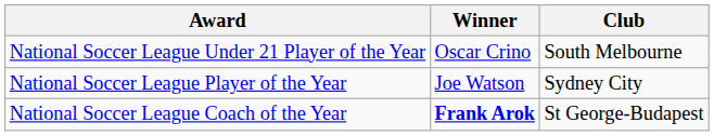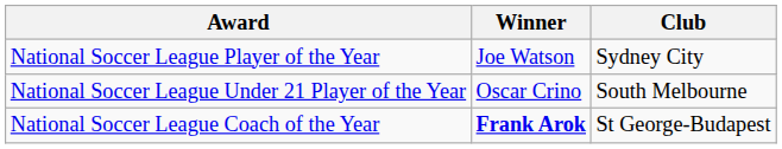rows swapped: National Soccer League Player of the Year <-> National Soccer League Under 21 Player of the Year
